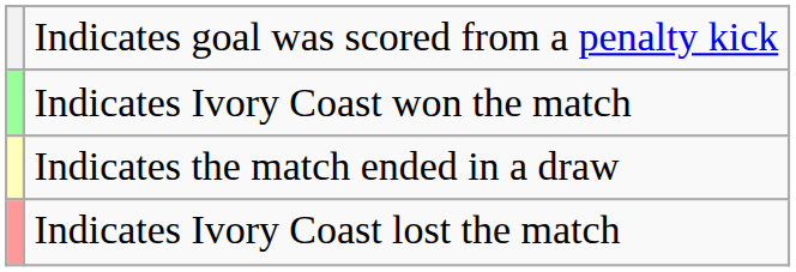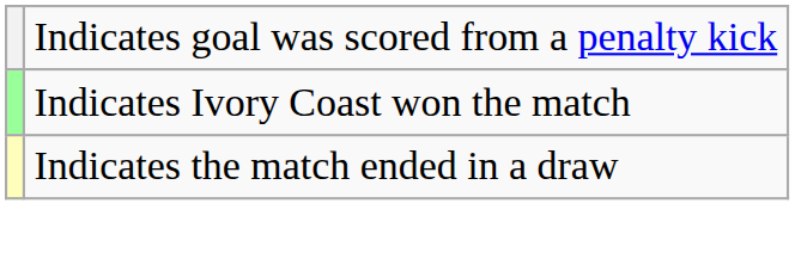- row: Indicates Ivory Coast lost the match
